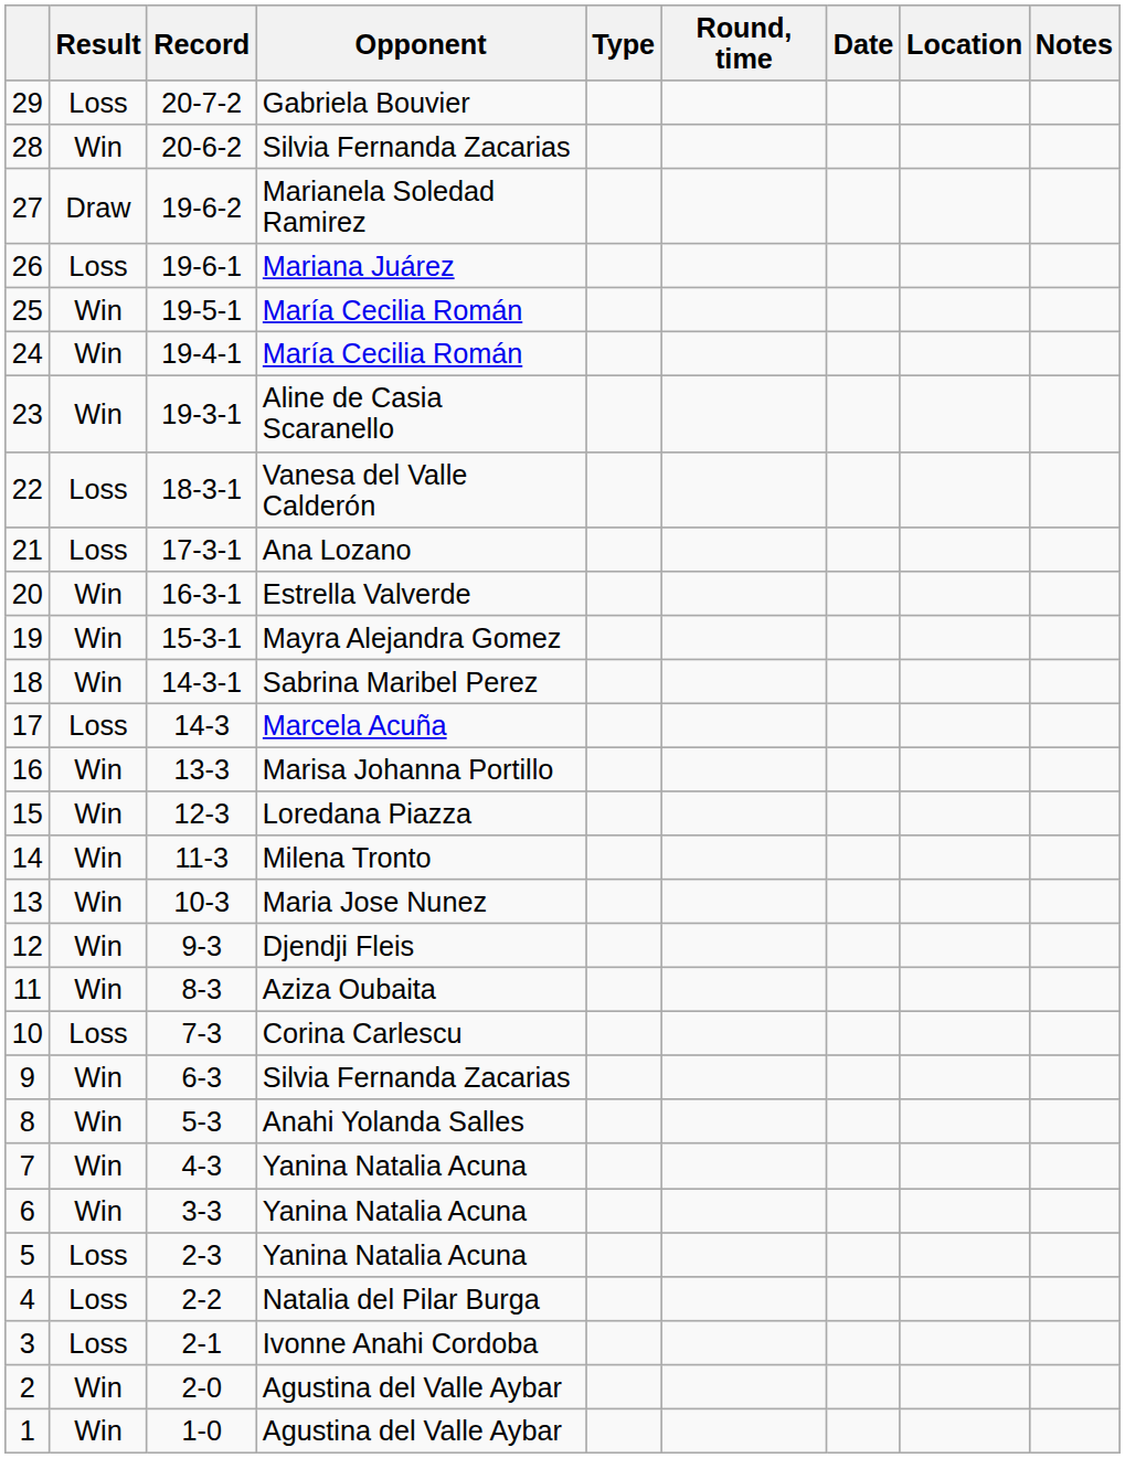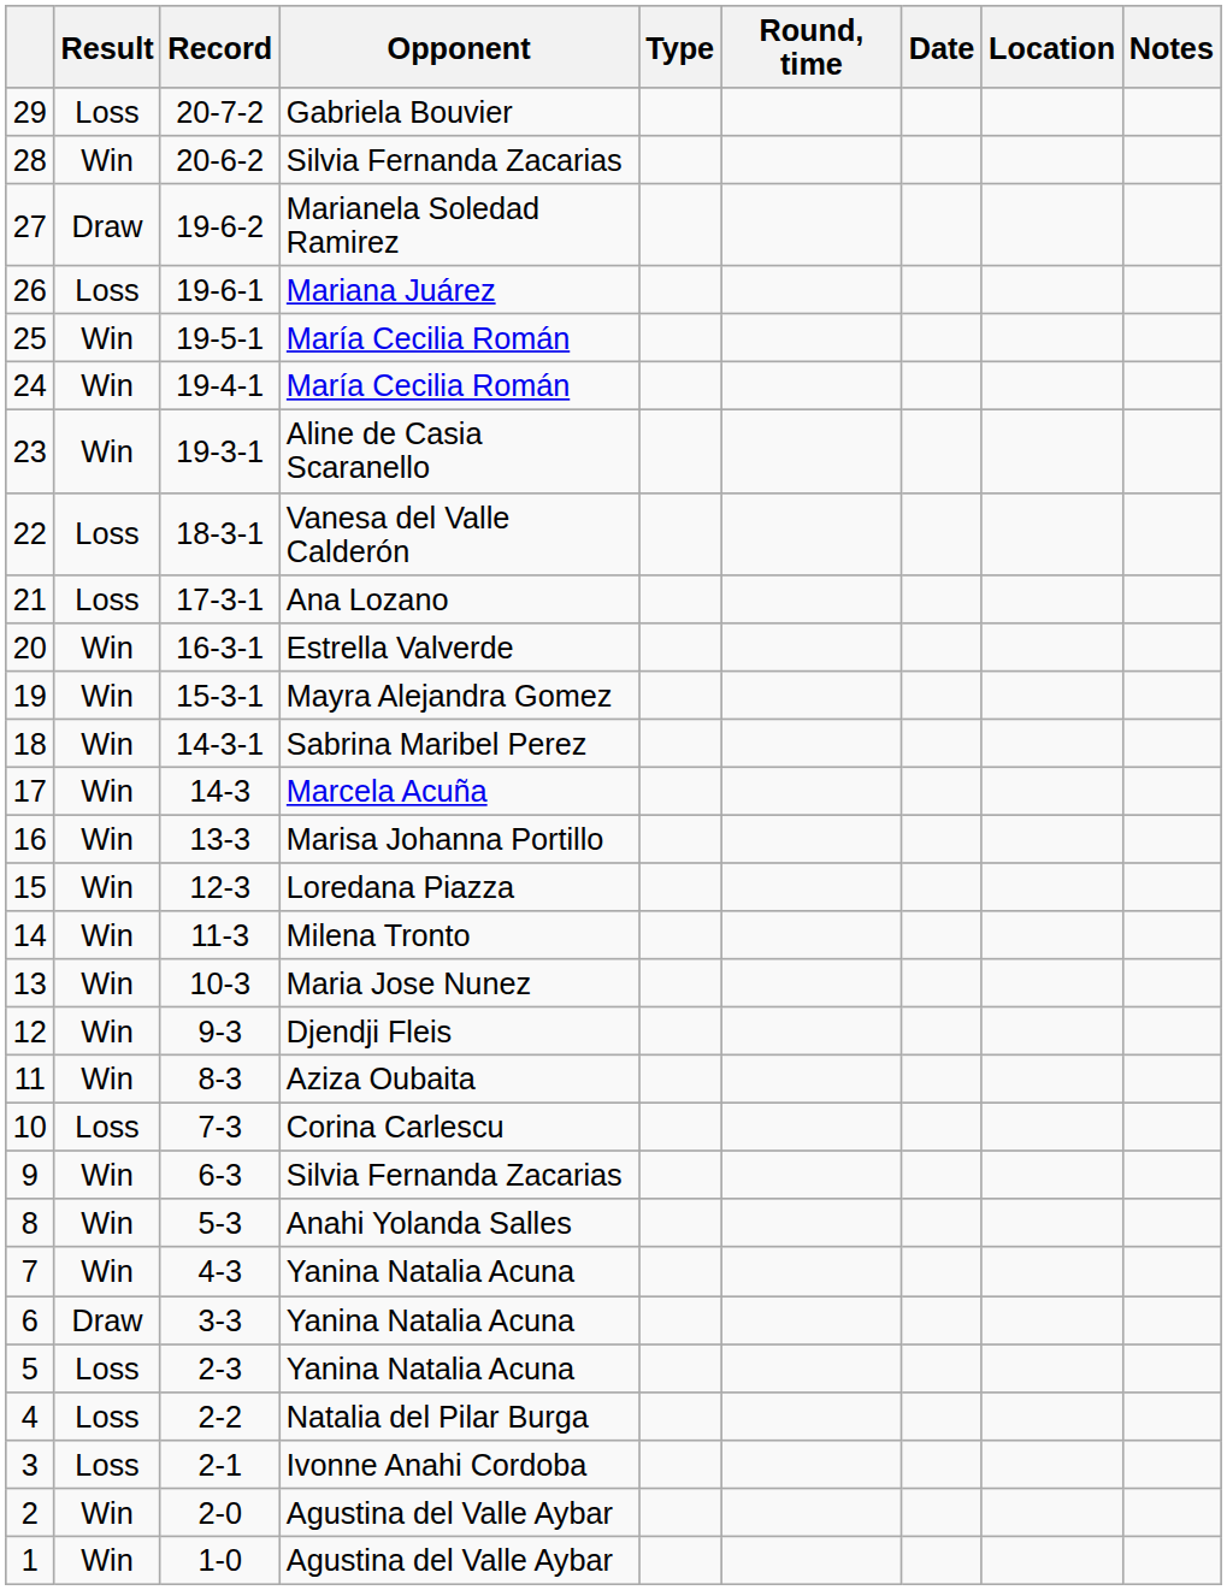17 | Result: Loss -> Win
6 | Result: Win -> Draw
